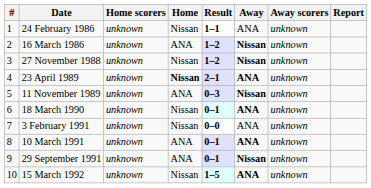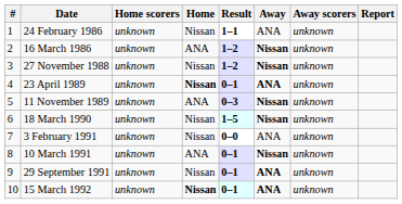23 April 1989 | Result: 2–1 -> 0–1
18 March 1990 | Result: 0–1 -> 1–5
18 March 1990 | Away: ANA -> Nissan
10 March 1991 | Away: ANA -> Nissan
29 September 1991 | Home: ANA -> Nissan
29 September 1991 | Away: Nissan -> ANA
15 March 1992 | Home: normal -> bold
15 March 1992 | Result: 1–5 -> 0–1
